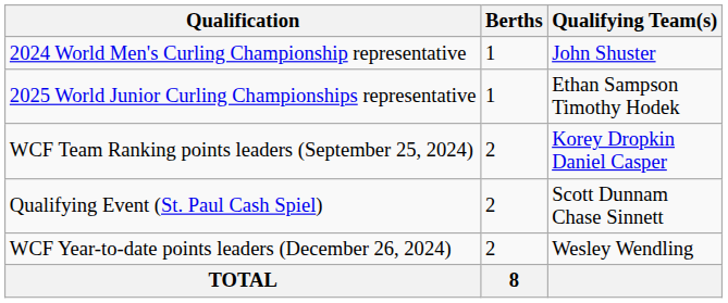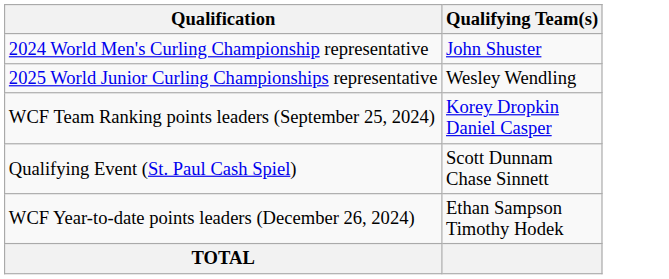- column: Berths | 1 | 1 | 2 | 2 | 2 | 8
2025 World Junior Curling Championships representative | Qualifying Team(s): Ethan Sampson Timothy Hodek -> Wesley Wendling
WCF Year-to-date points leaders (December 26, 2024) | Qualifying Team(s): Wesley Wendling -> Ethan Sampson Timothy Hodek
